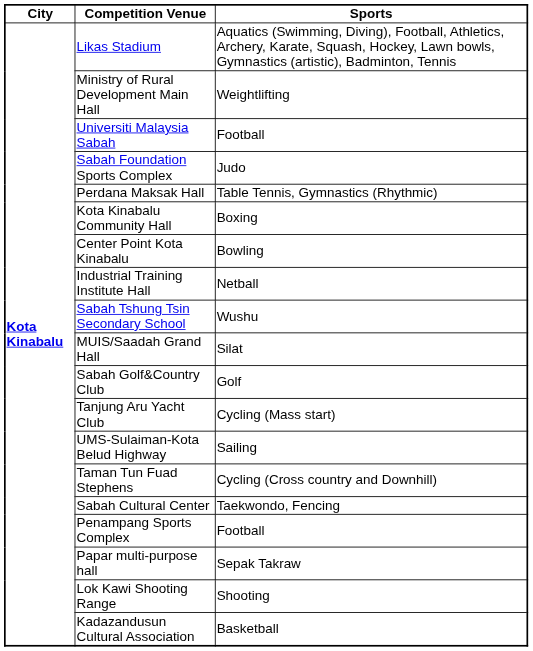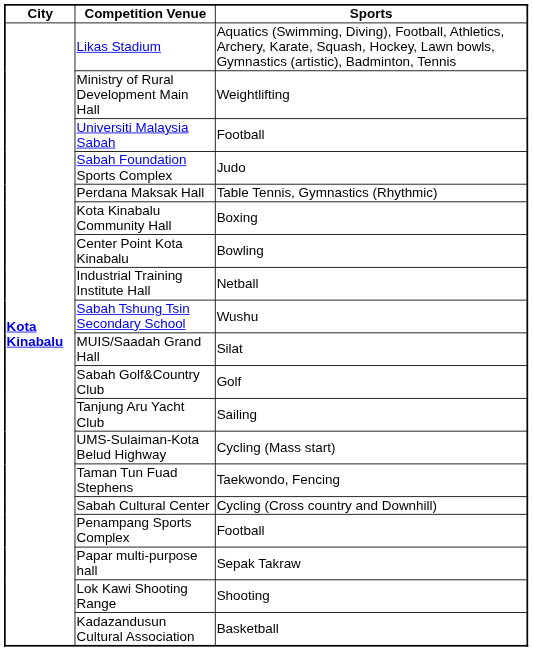Tanjung Aru Yacht Club | column 3: Cycling (Mass start) -> Sailing
UMS-Sulaiman-Kota Belud Highway | column 3: Sailing -> Cycling (Mass start)
Taman Tun Fuad Stephens | column 3: Cycling (Cross country and Downhill) -> Taekwondo, Fencing
Sabah Cultural Center | column 3: Taekwondo, Fencing -> Cycling (Cross country and Downhill)
